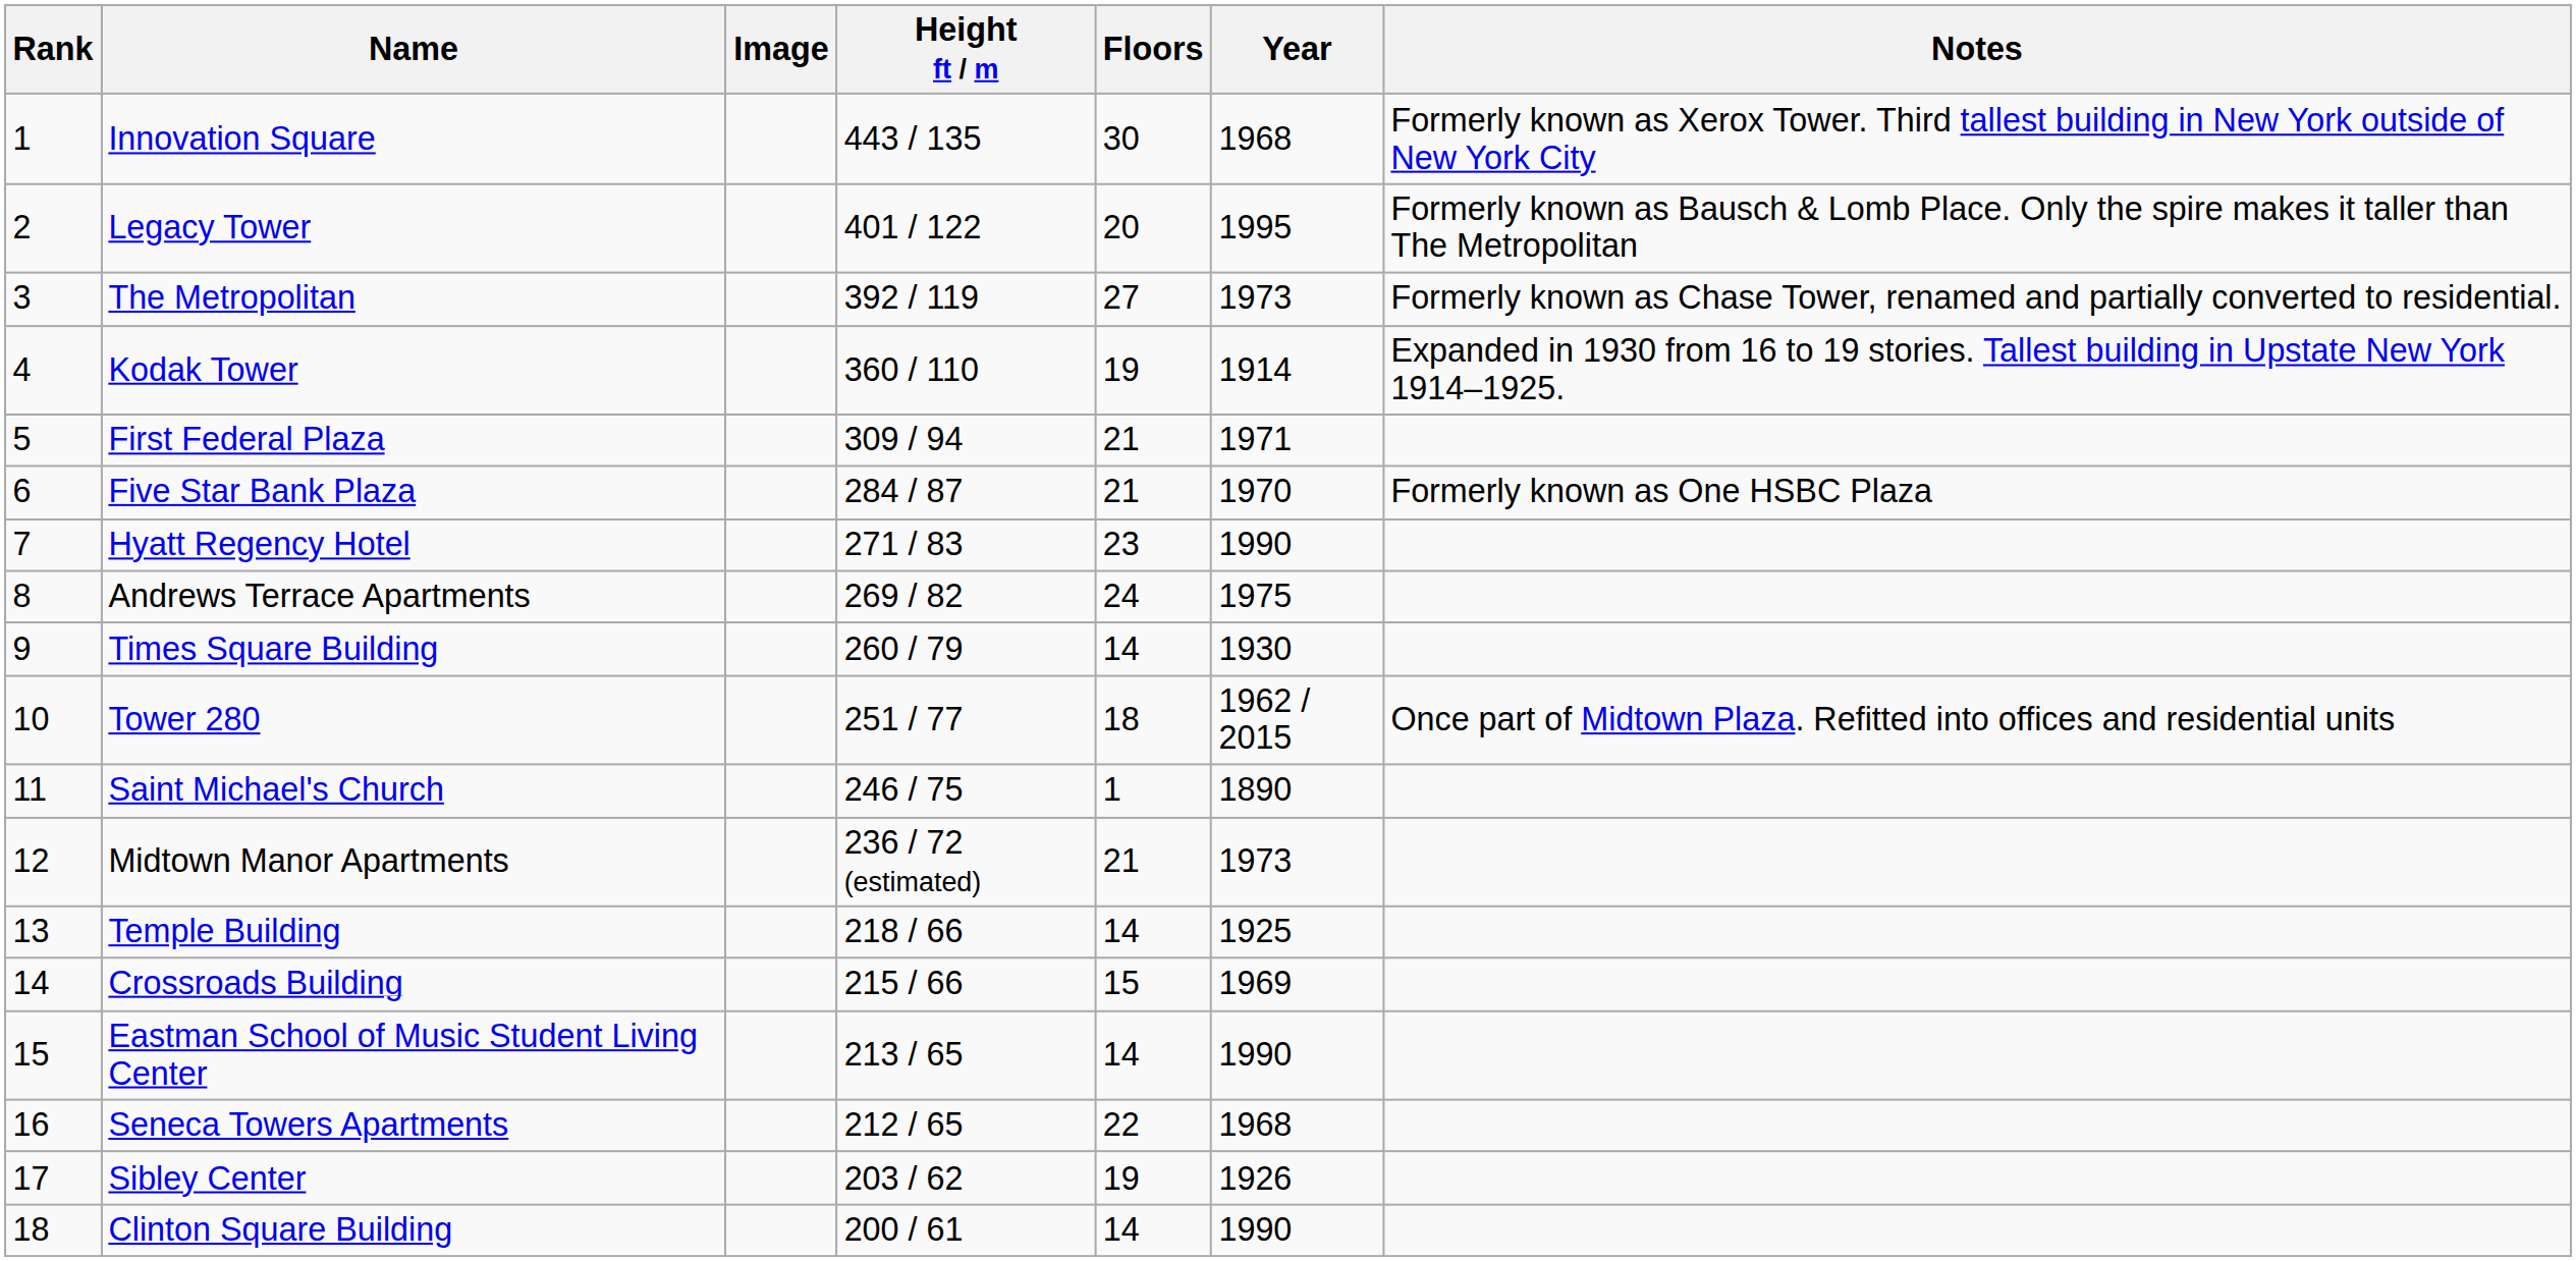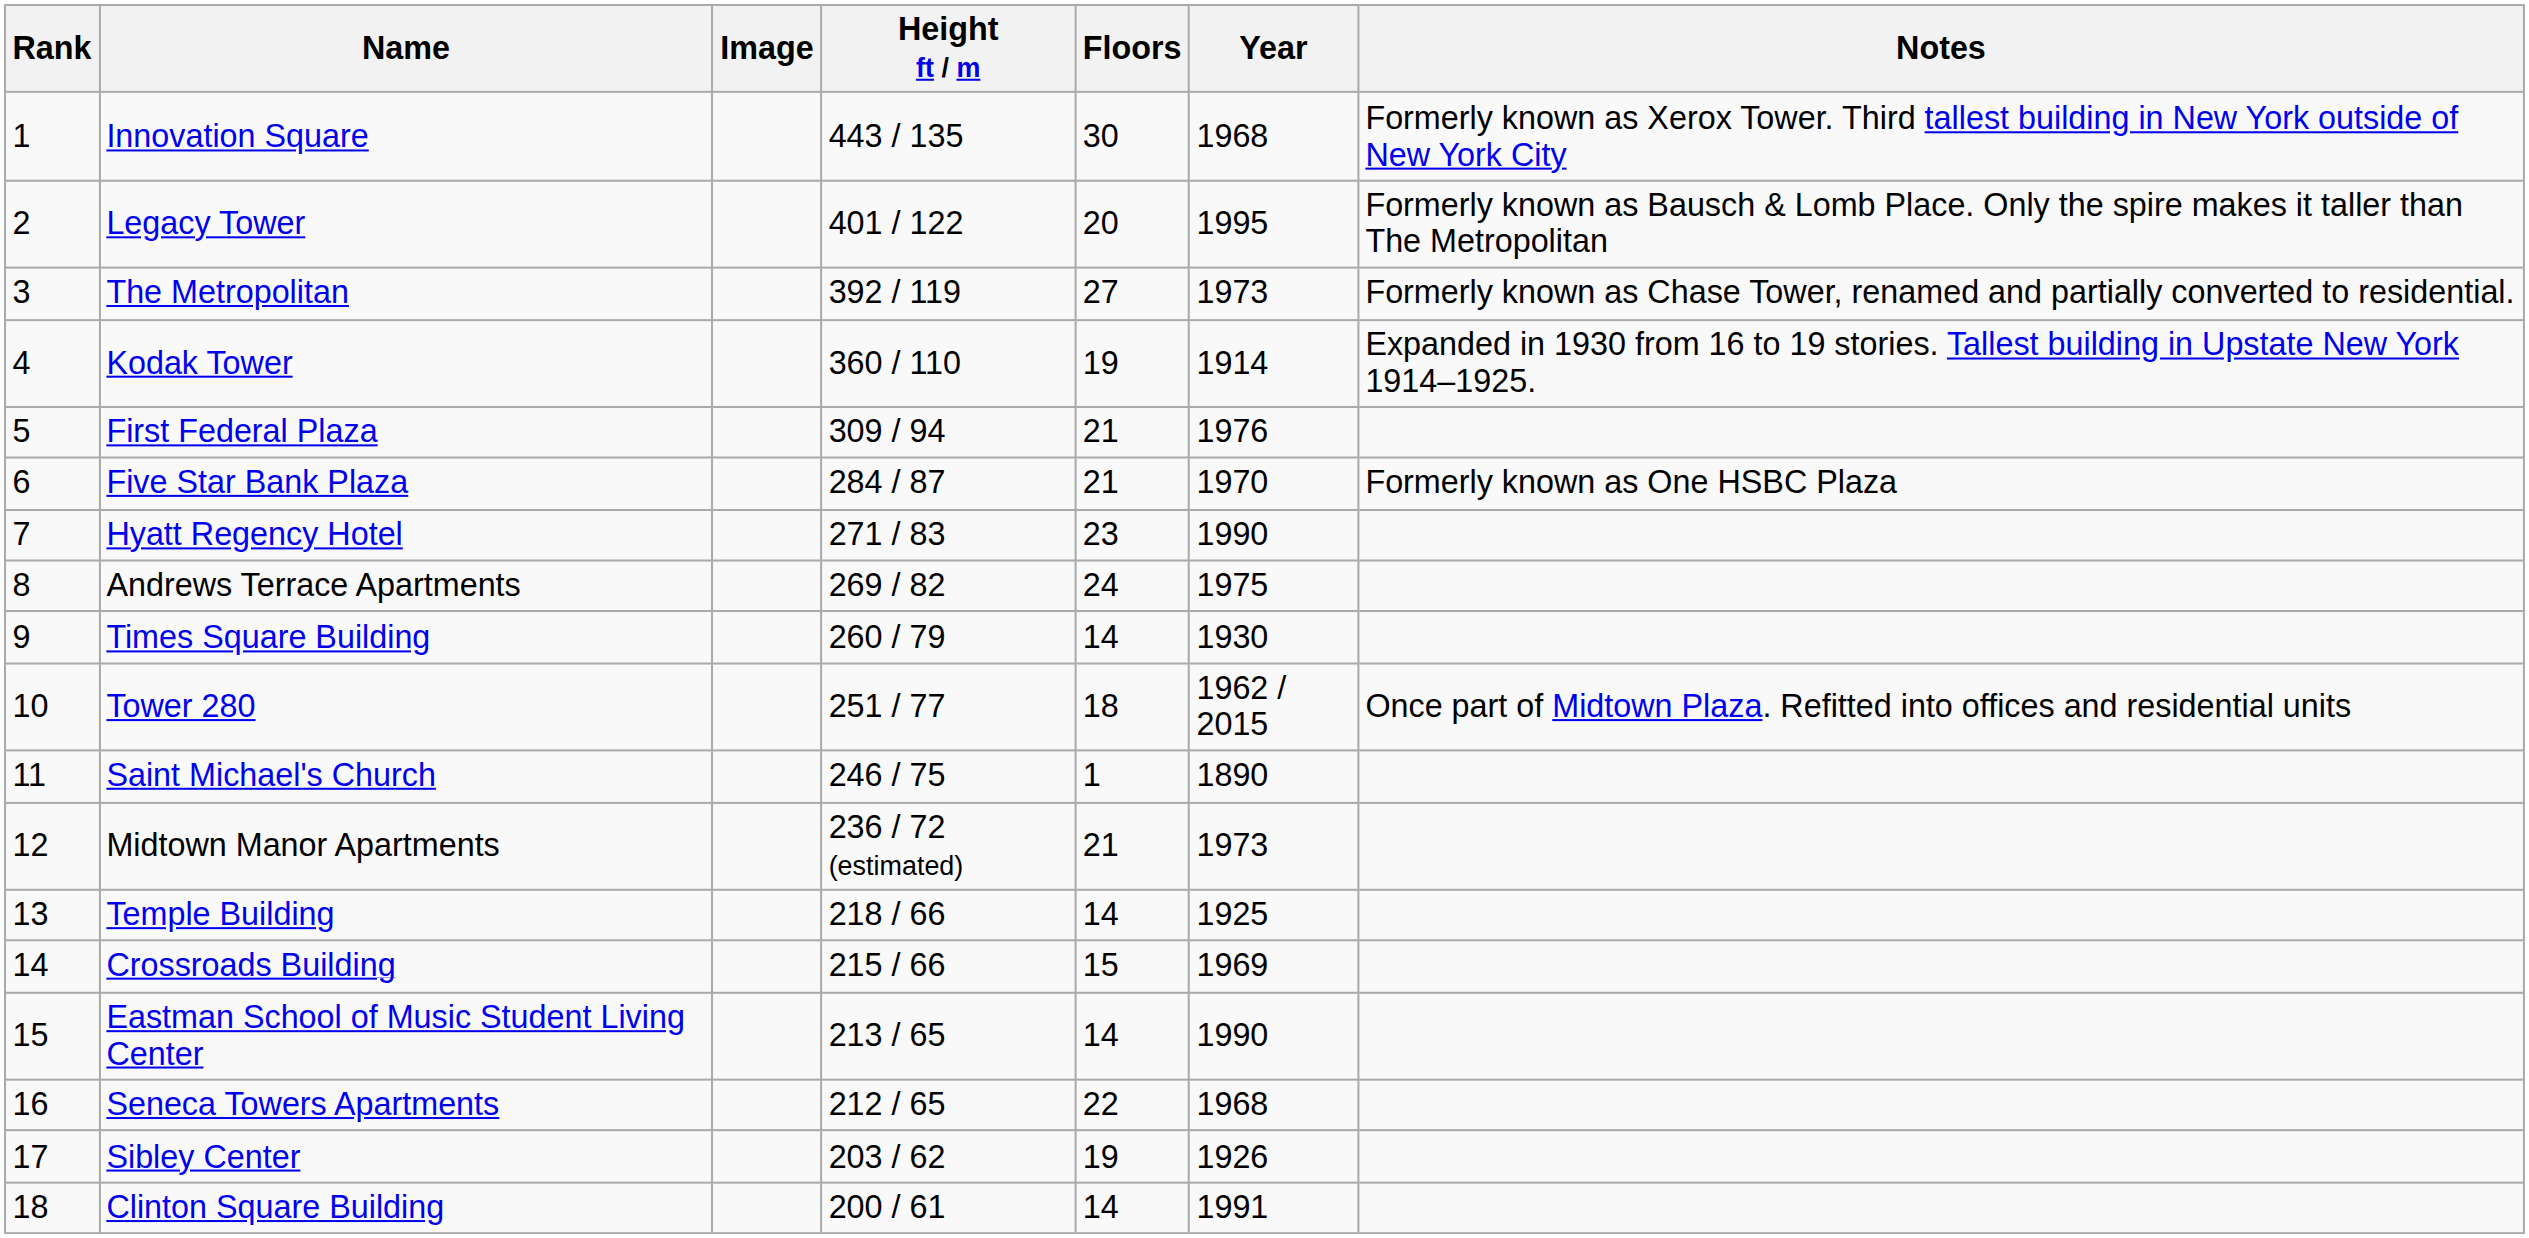First Federal Plaza | Year: 1971 -> 1976
Clinton Square Building | Year: 1990 -> 1991
